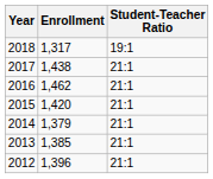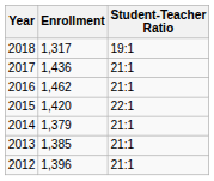2017 | Enrollment: 1,438 -> 1,436
2015 | Student-Teacher Ratio: 21:1 -> 22:1
